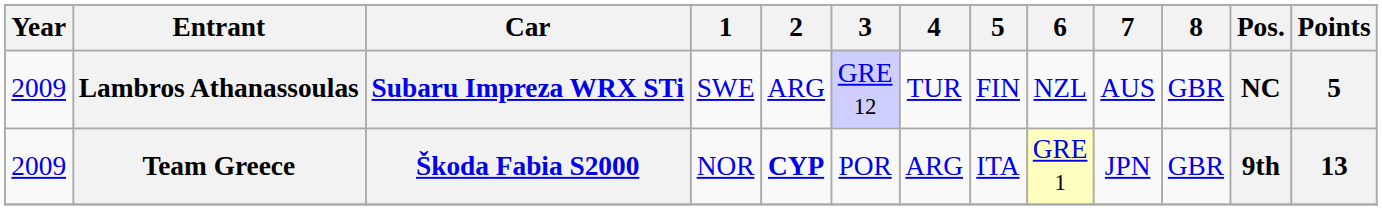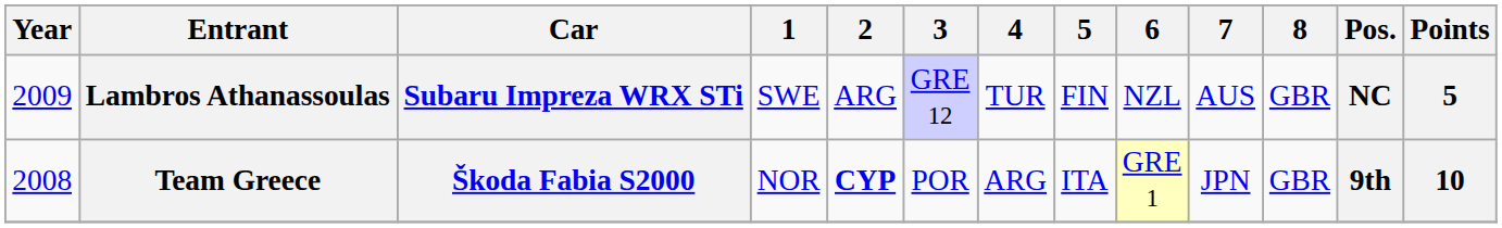Team Greece | Year: 2009 -> 2008
Team Greece | Points: 13 -> 10
